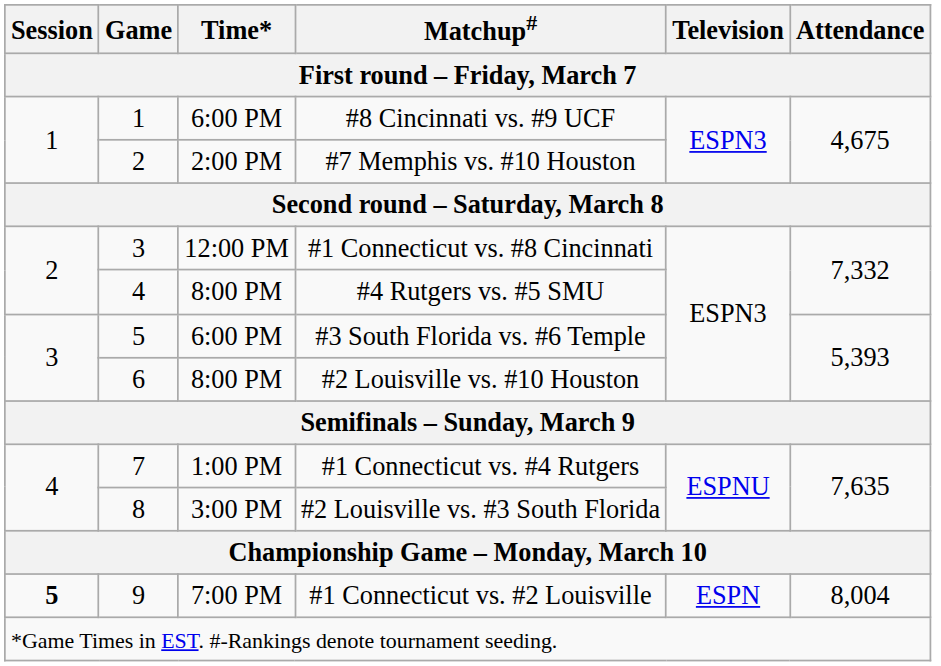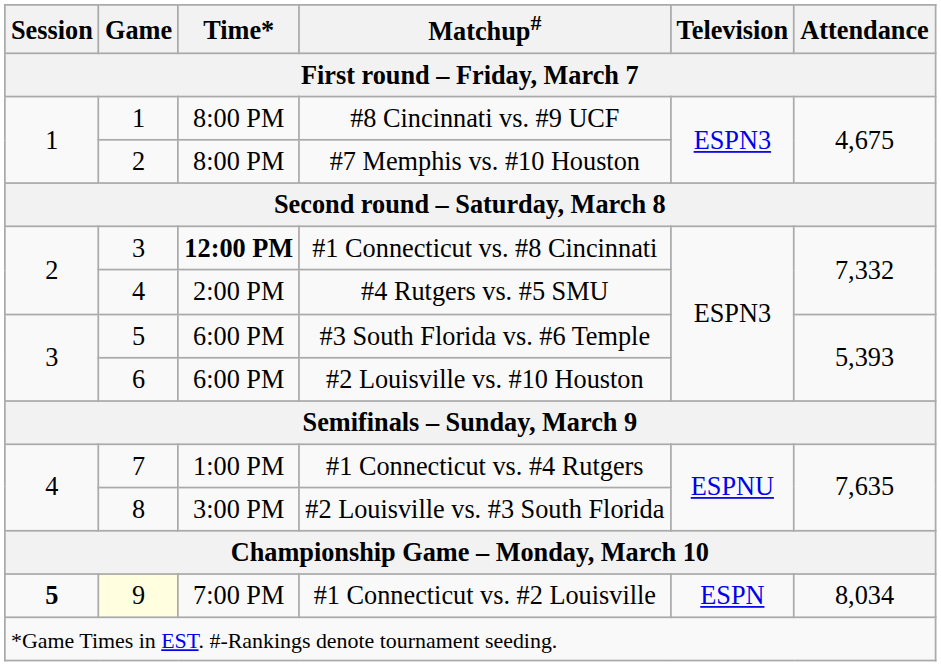#8 Cincinnati vs. #9 UCF | Time* / First round – Friday, March 7: 6:00 PM -> 8:00 PM
#7 Memphis vs. #10 Houston | Time* / First round – Friday, March 7: 2:00 PM -> 8:00 PM
#1 Connecticut vs. #8 Cincinnati | Time* / First round – Friday, March 7: normal -> bold
#4 Rutgers vs. #5 SMU | Time* / First round – Friday, March 7: 8:00 PM -> 2:00 PM
#2 Louisville vs. #10 Houston | Time* / First round – Friday, March 7: 8:00 PM -> 6:00 PM
#1 Connecticut vs. #2 Louisville | Game / First round – Friday, March 7: no background -> lightyellow background
#1 Connecticut vs. #2 Louisville | Attendance / First round – Friday, March 7: 8,004 -> 8,034
